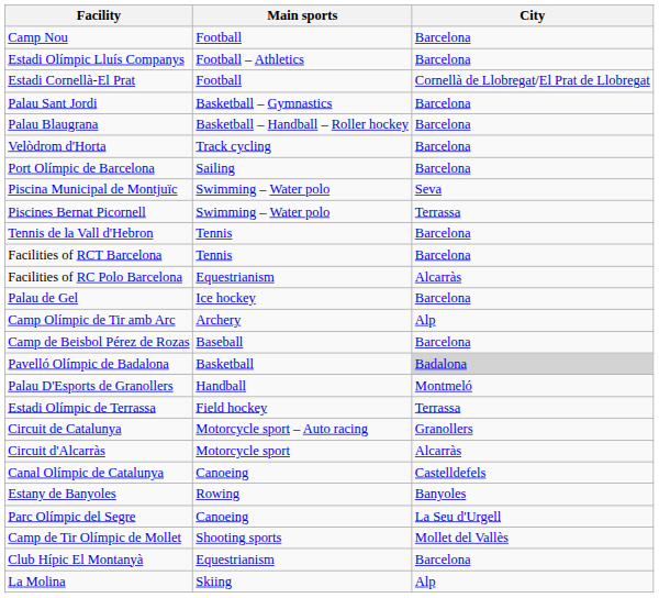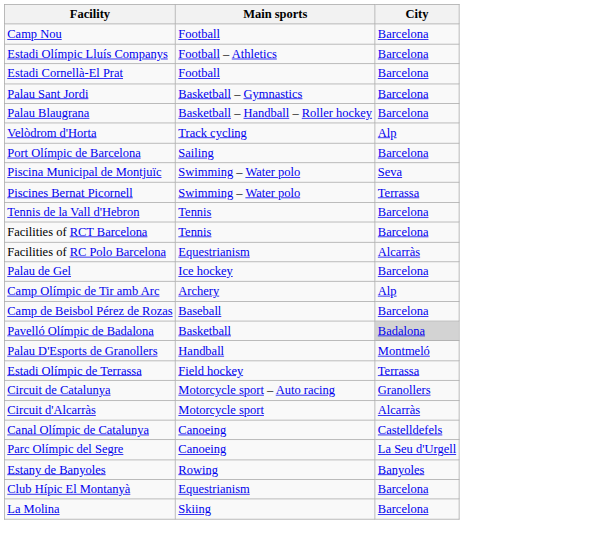Estadi Cornellà-El Prat | City: Cornellà de Llobregat/El Prat de Llobregat -> Barcelona
Velòdrom d'Horta | City: Barcelona -> Alp
rows swapped: Parc Olímpic del Segre <-> Estany de Banyoles
- row: Camp de Tir Olímpic de Mollet | Shooting sports | Mollet del Vallès
La Molina | City: Alp -> Barcelona
